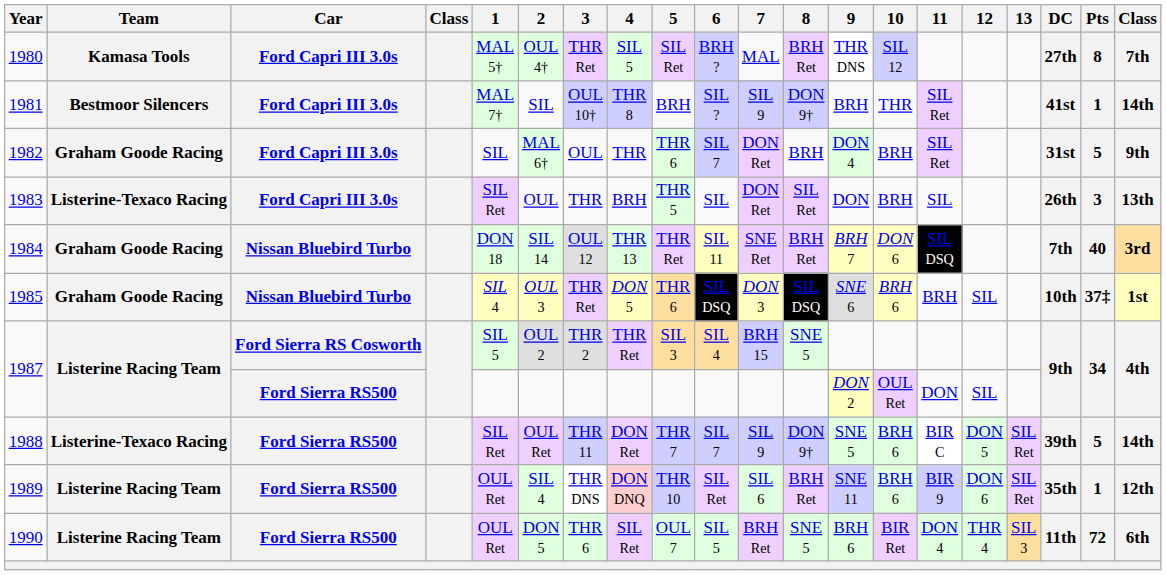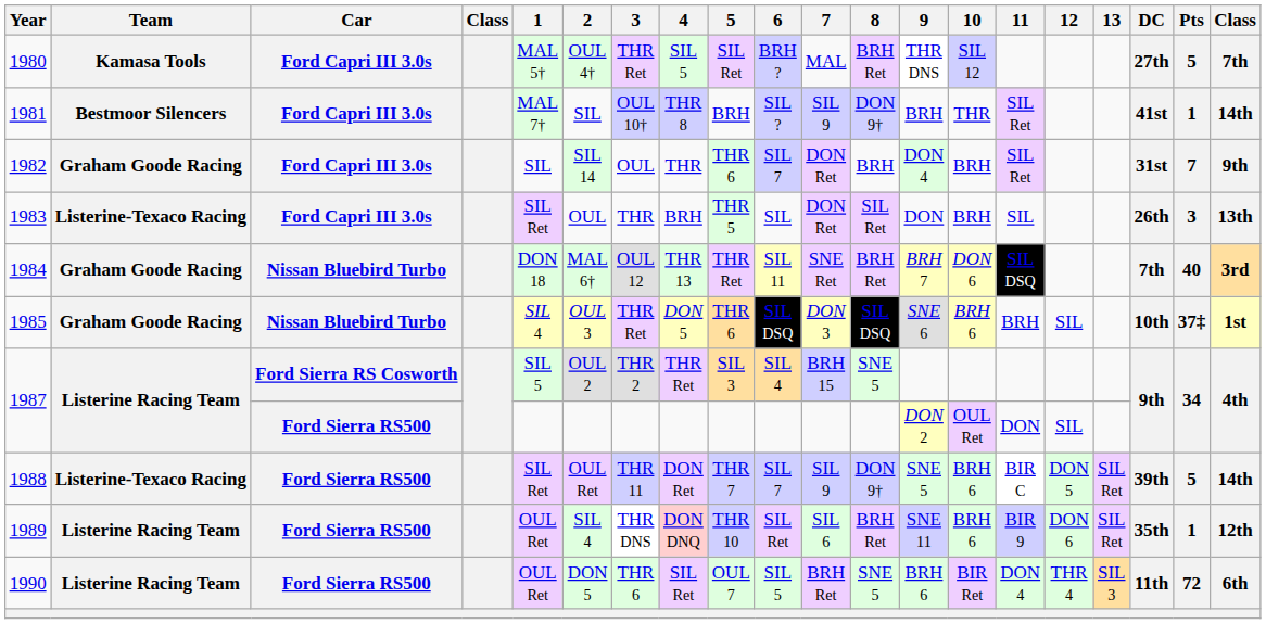1980 | Pts: 8 -> 5
1982 | 2: MAL 6† -> SIL 14
1982 | Pts: 5 -> 7
1984 | 2: SIL 14 -> MAL 6†
